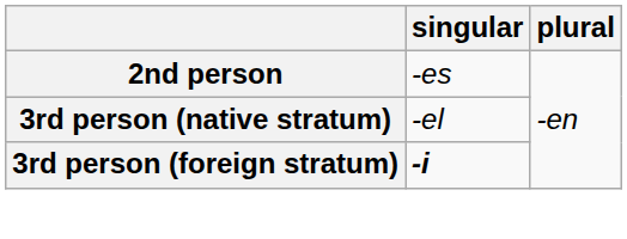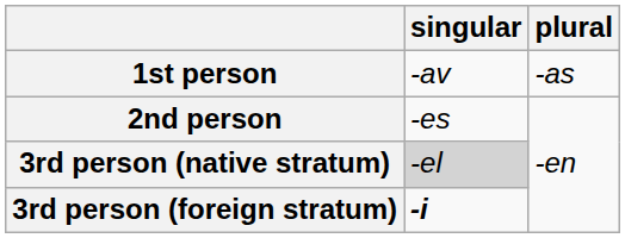+ row: 1st person | -av | -as
3rd person (native stratum) | singular: no background -> lightgrey background
